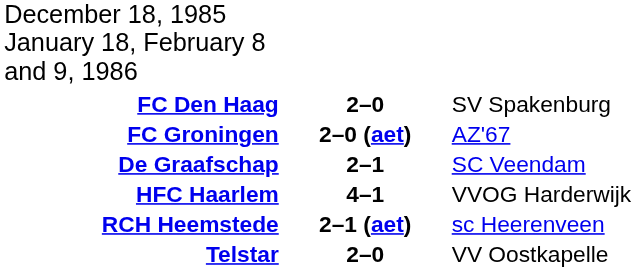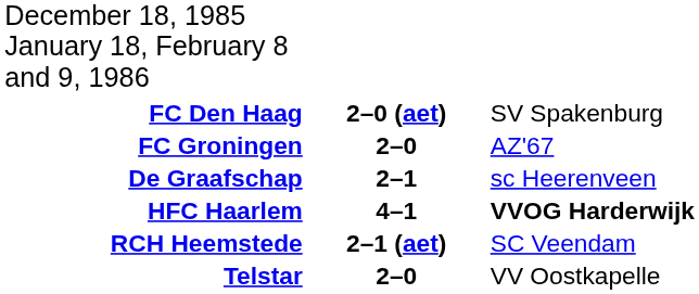FC Den Haag | column 2: 2–0 -> 2–0 (aet)
FC Groningen | column 2: 2–0 (aet) -> 2–0
De Graafschap | column 3: SC Veendam -> sc Heerenveen
HFC Haarlem | column 3: normal -> bold
RCH Heemstede | column 3: sc Heerenveen -> SC Veendam
